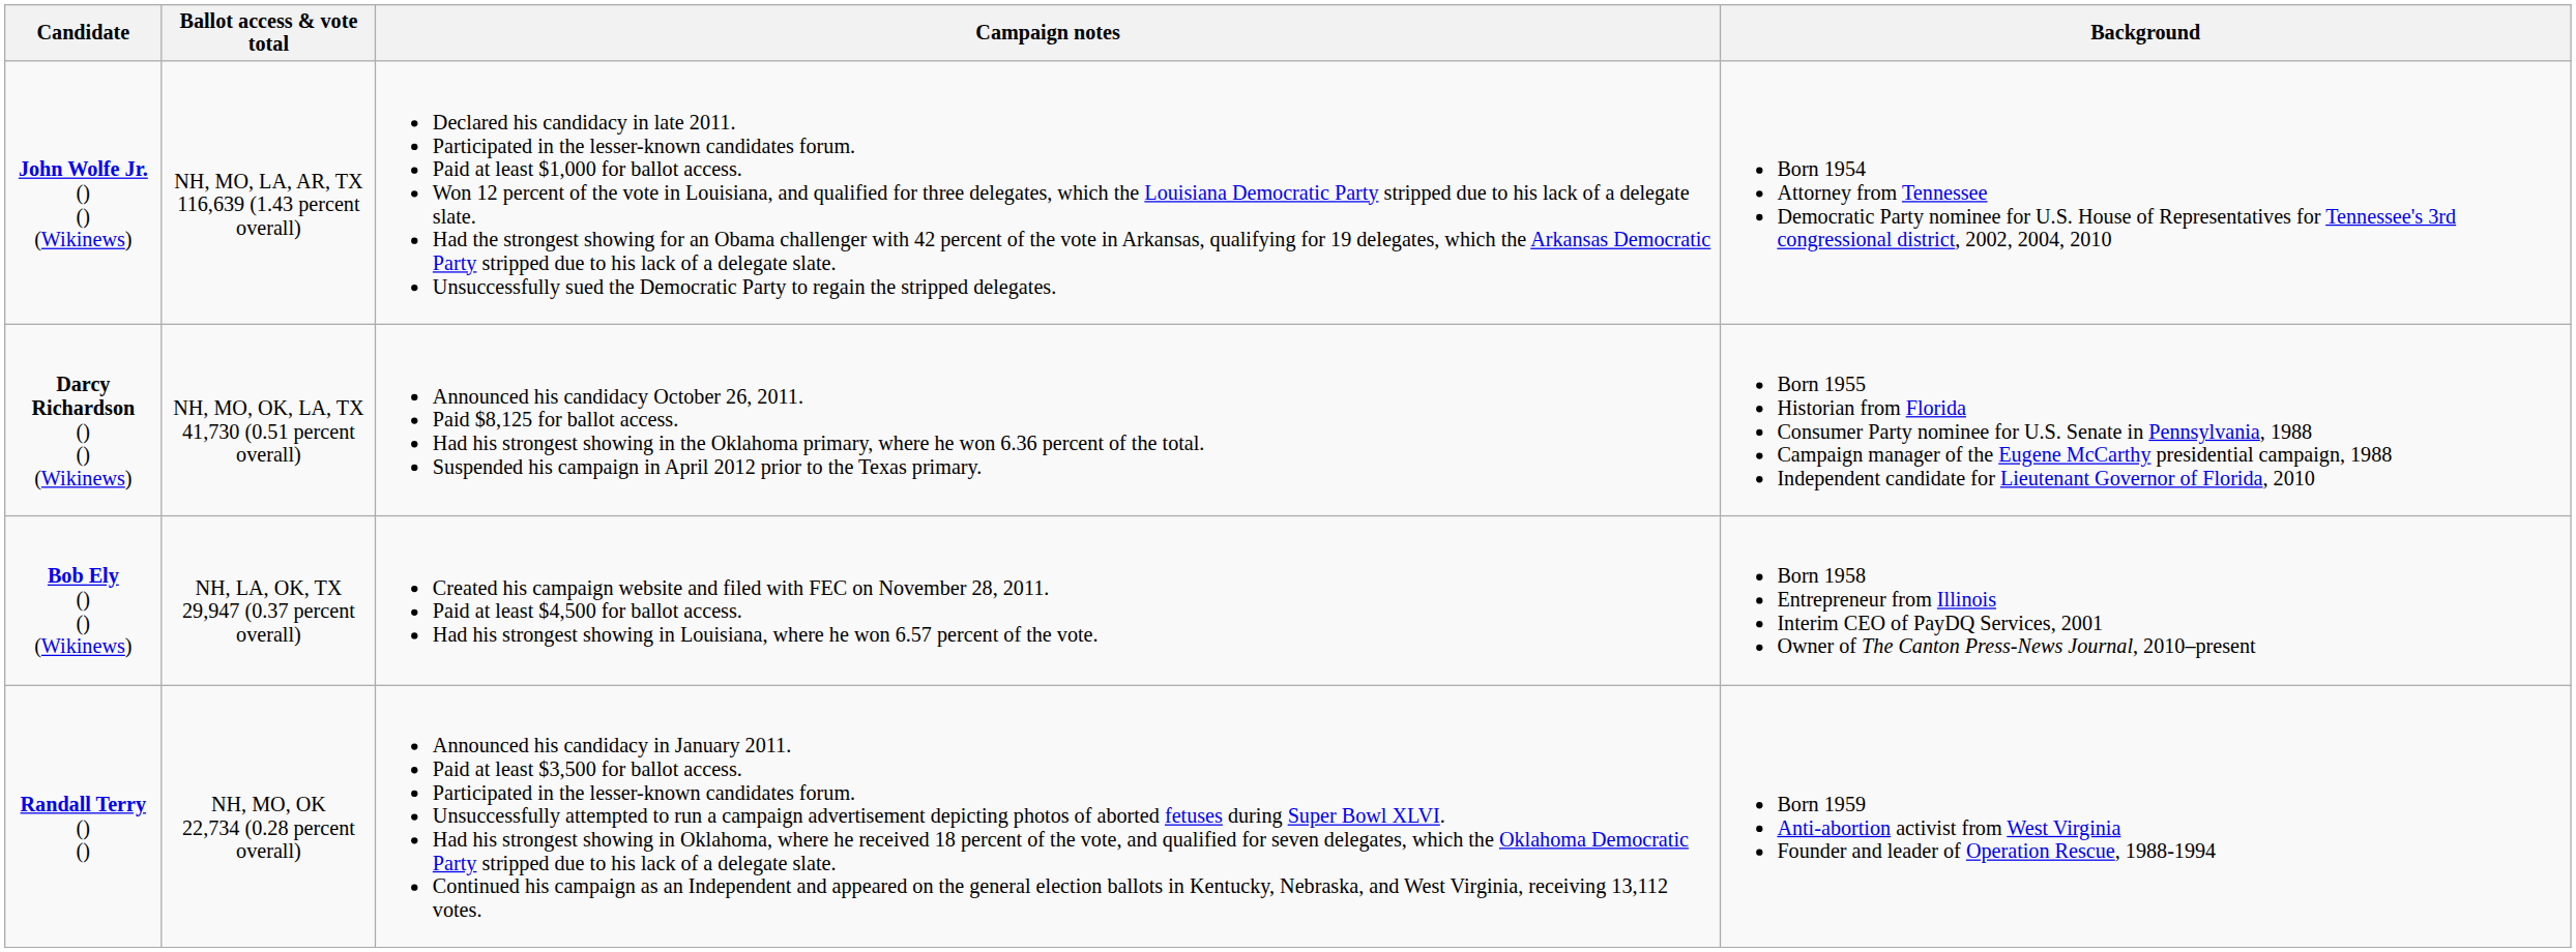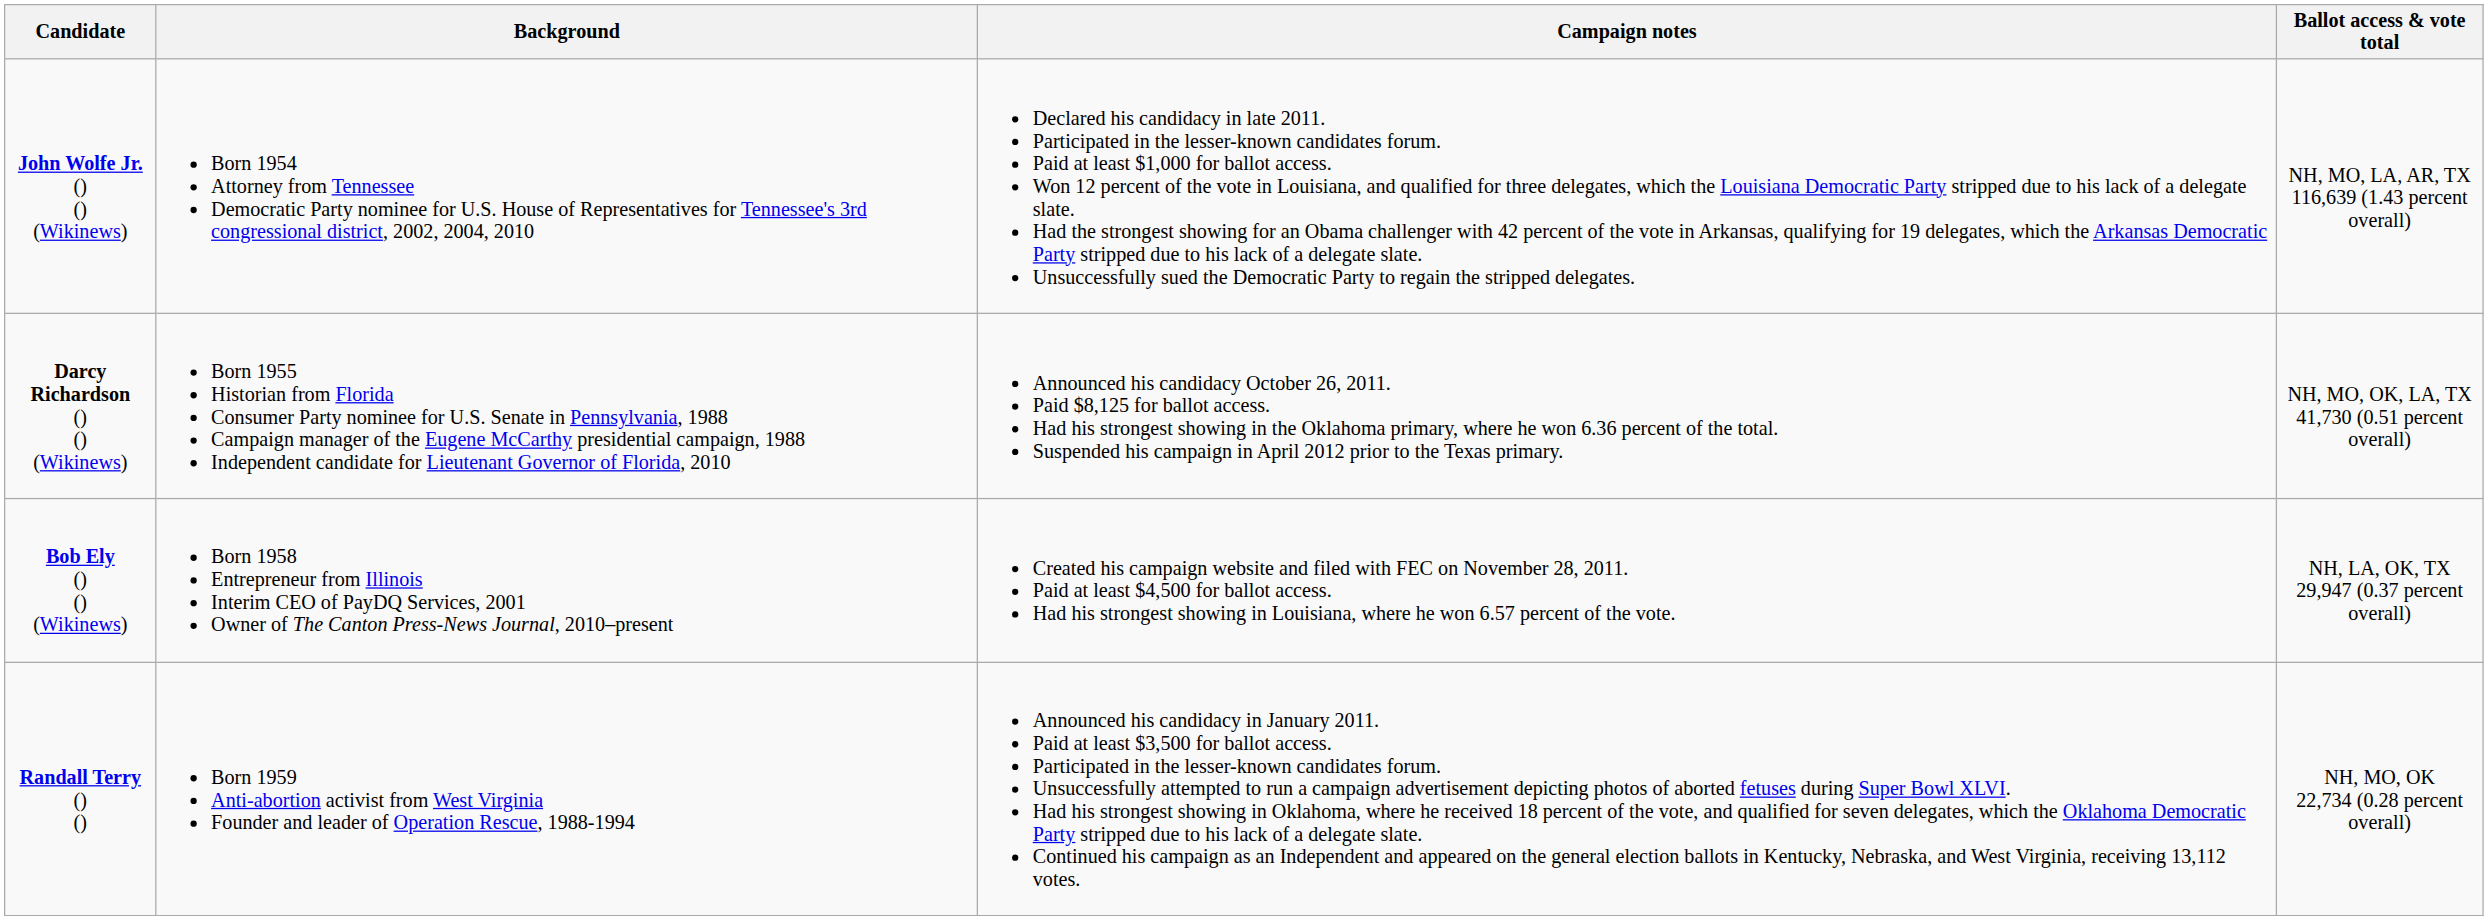columns swapped: Background <-> Ballot access & vote total
